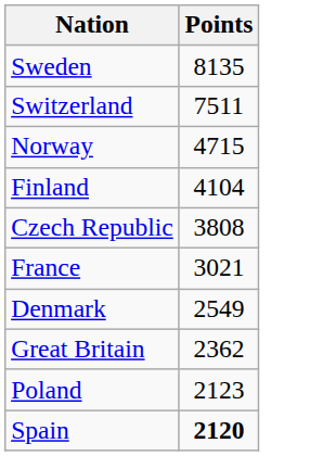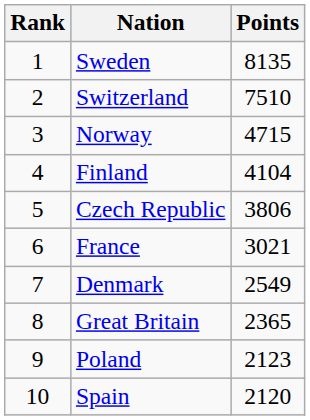+ column: Rank | 1 | 2 | 3 | 4 | 5 | 6 | 7 | 8 | 9 | 10
Switzerland | Points: 7511 -> 7510
Czech Republic | Points: 3808 -> 3806
Great Britain | Points: 2362 -> 2365
Spain | Points: bold -> normal
